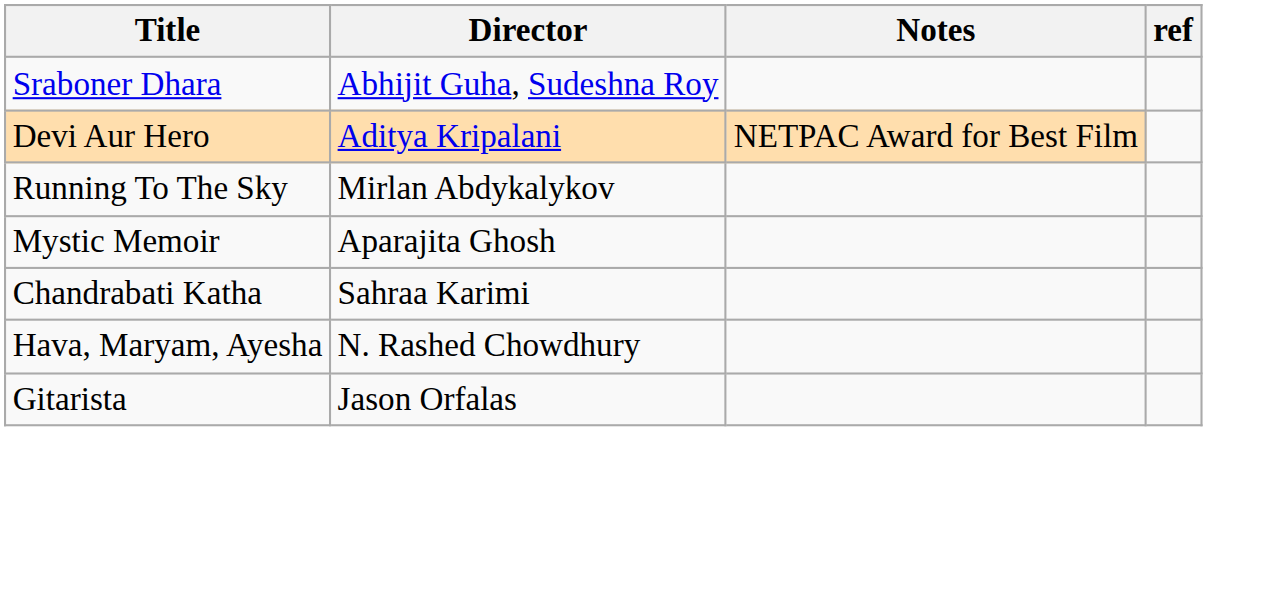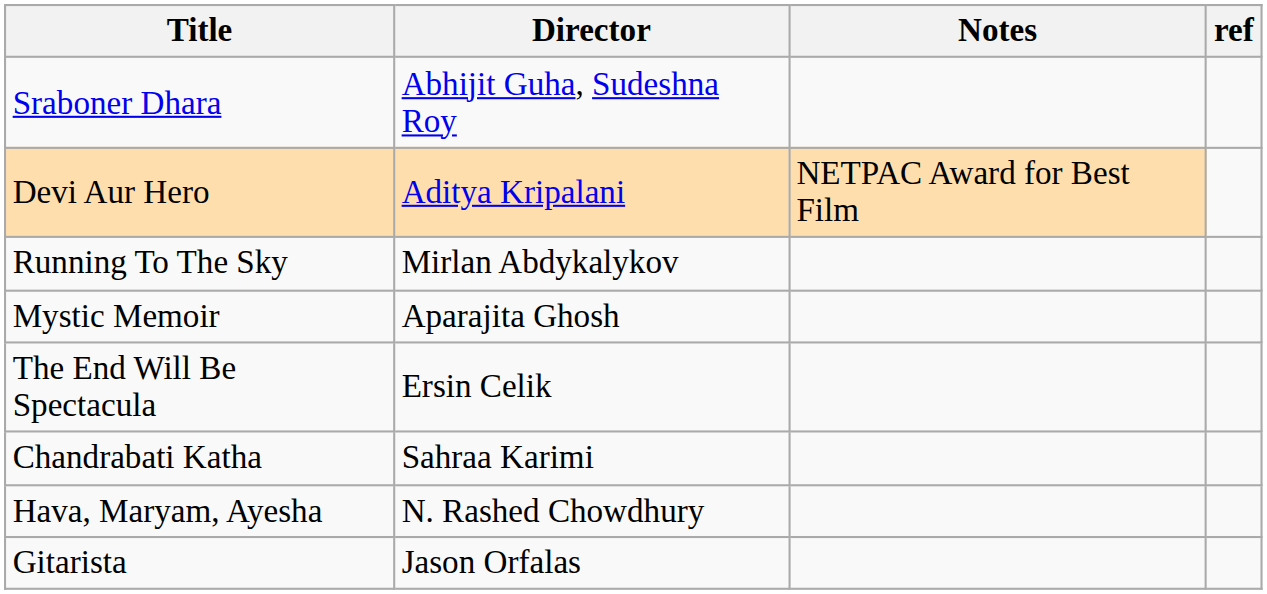+ row: The End Will Be Spectacula | Ersin Celik
